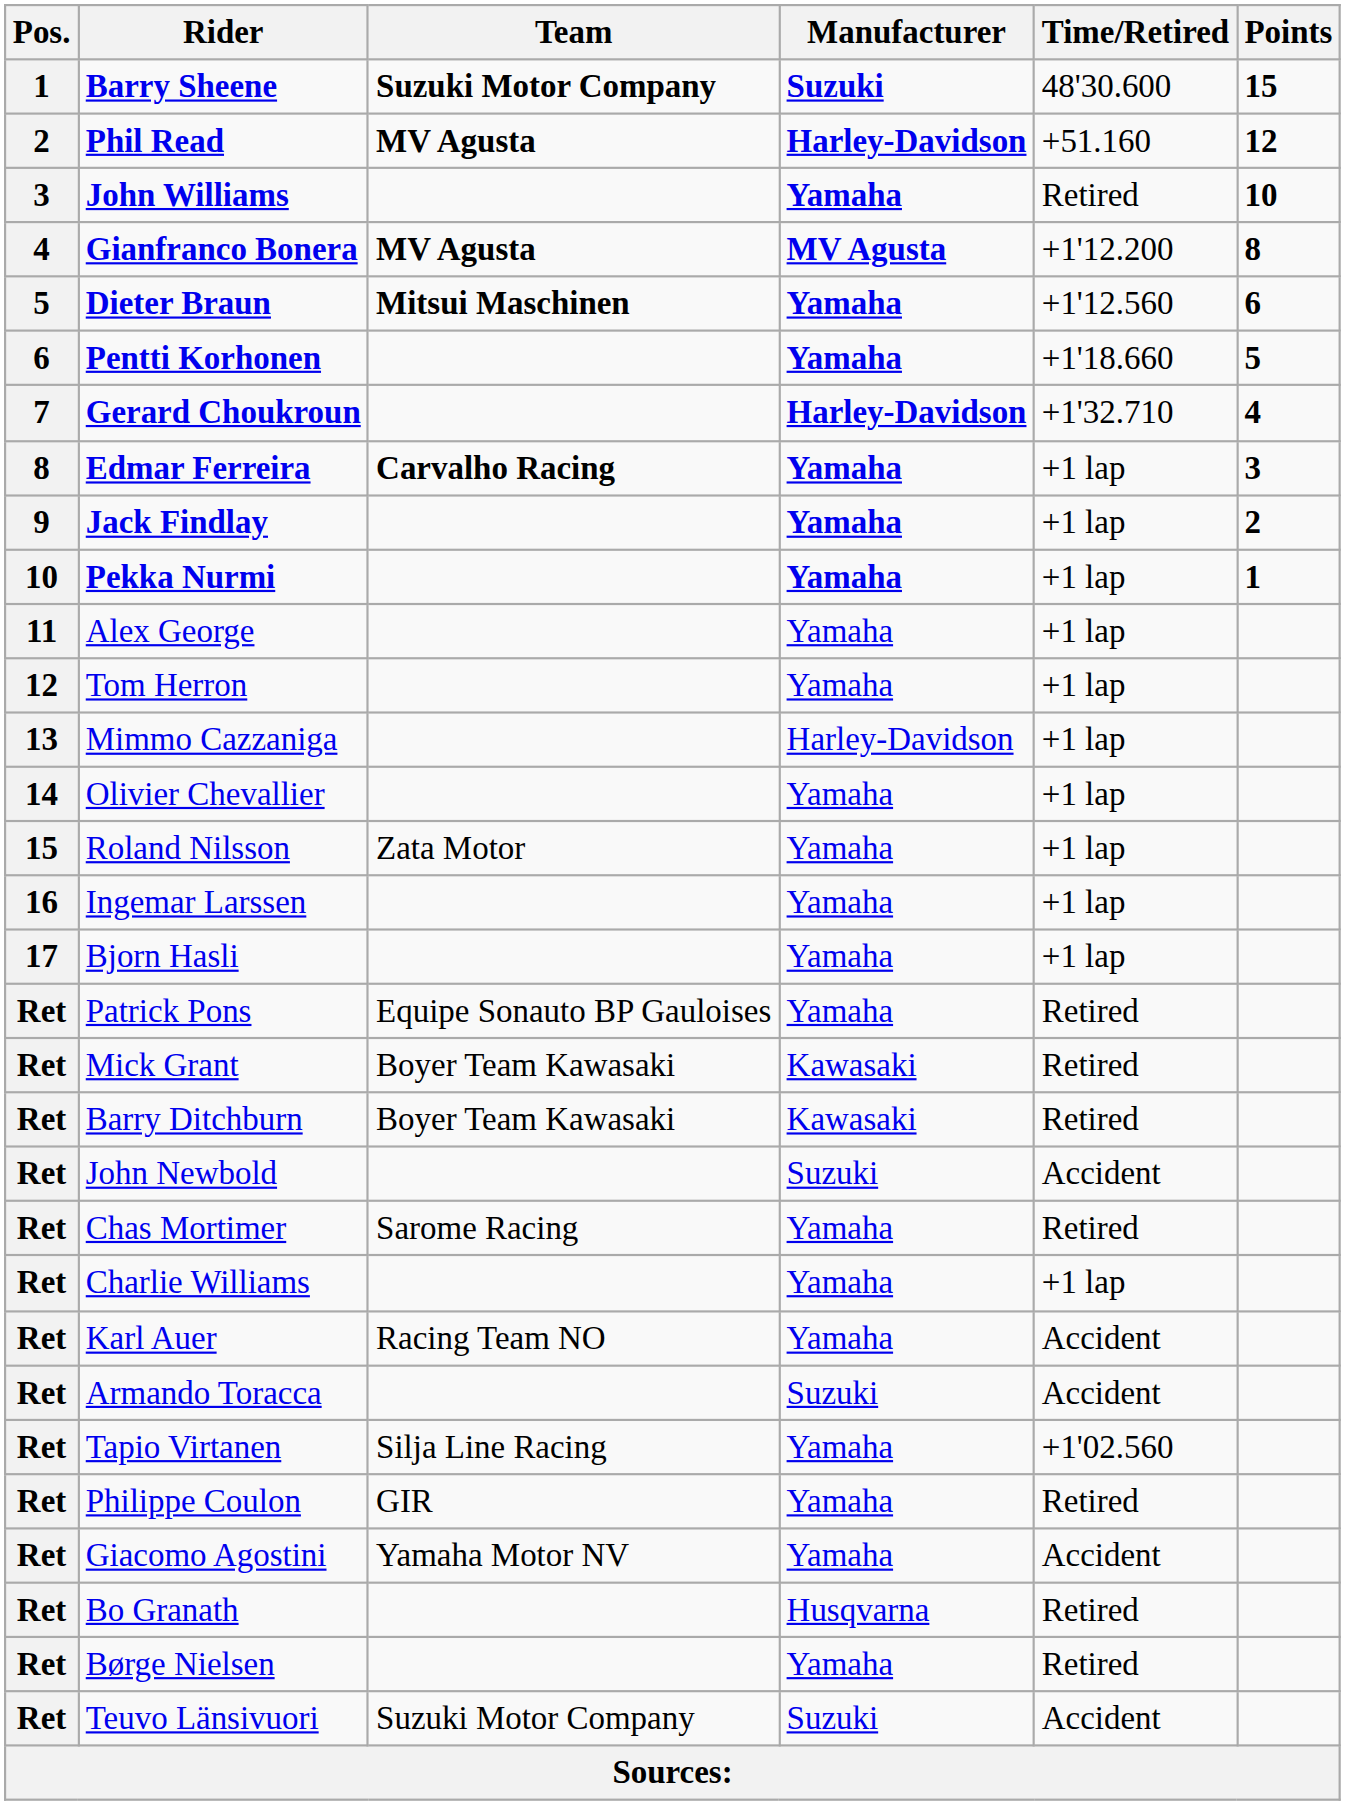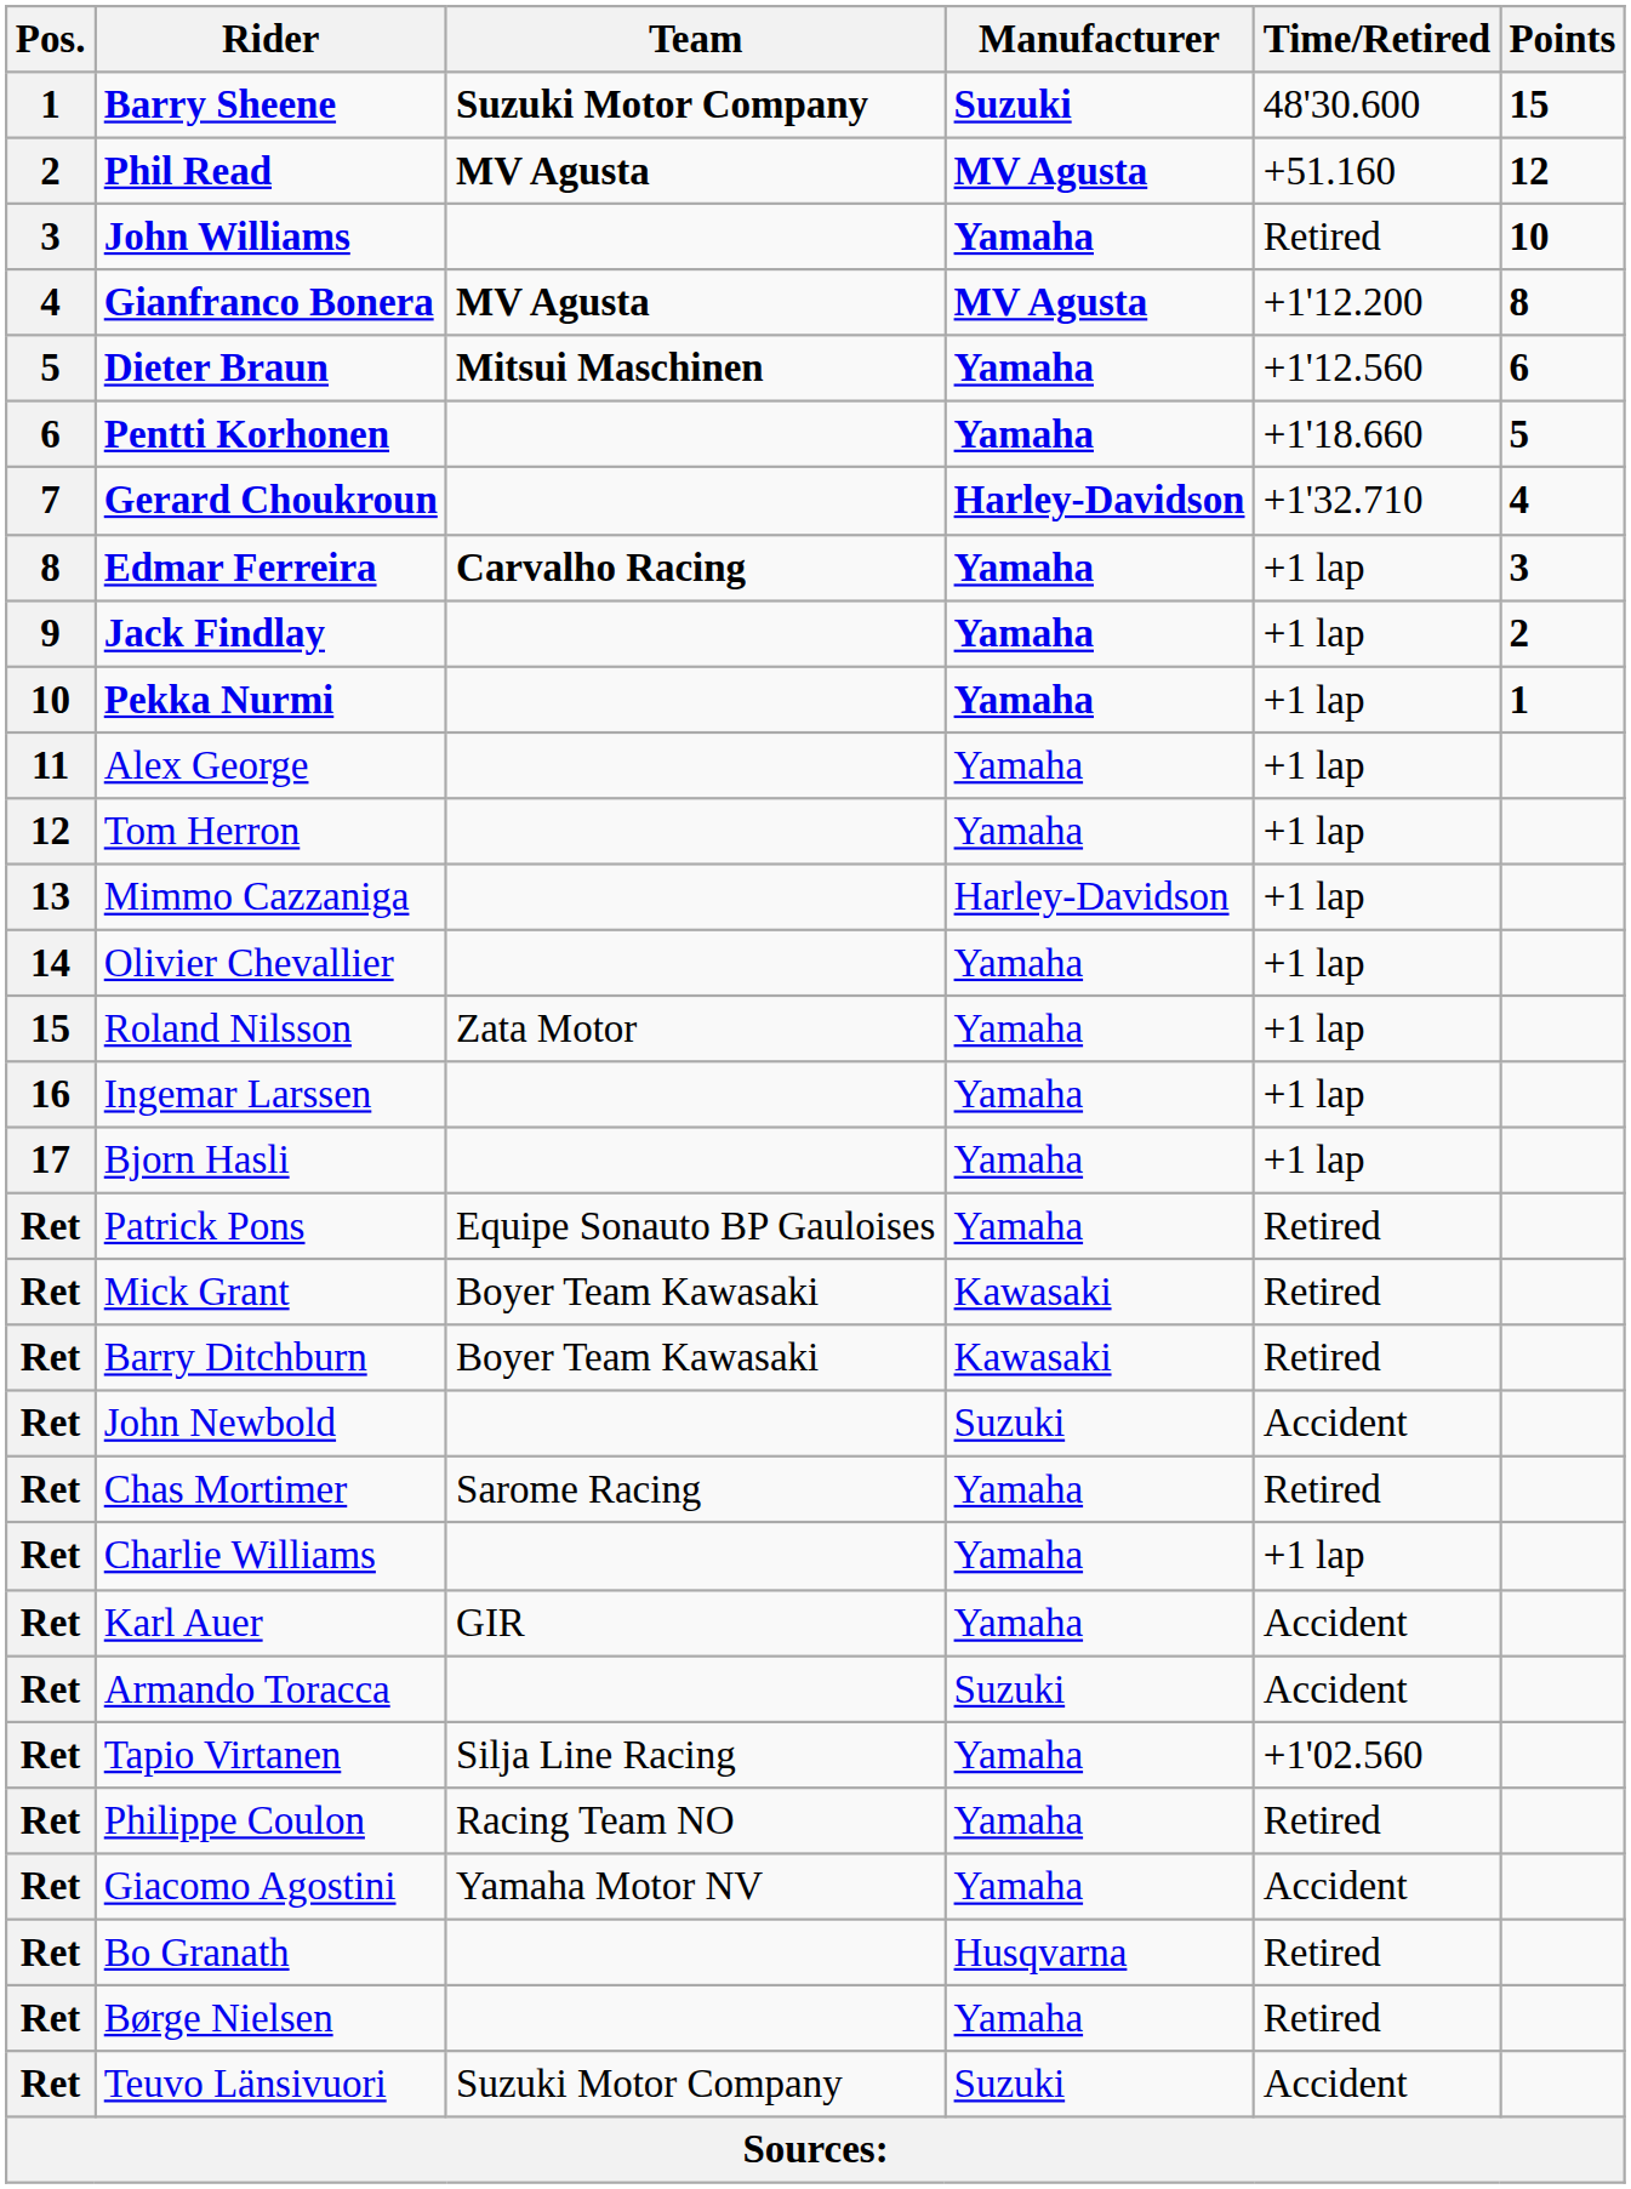Phil Read | Manufacturer: Harley-Davidson -> MV Agusta
Karl Auer | Team: Racing Team NO -> GIR
Philippe Coulon | Team: GIR -> Racing Team NO
